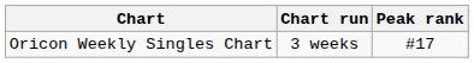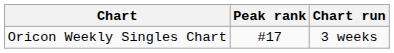columns swapped: Peak rank <-> Chart run
